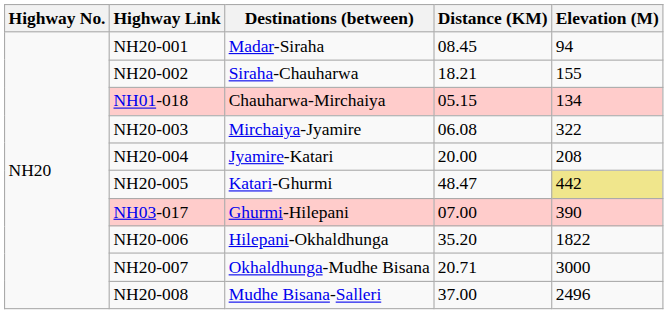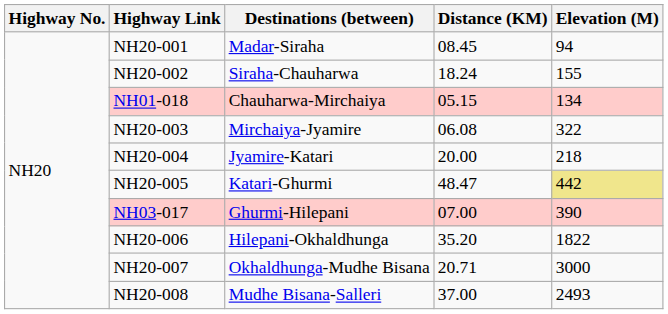NH20-002 | Distance (KM): 18.21 -> 18.24
NH20-004 | Elevation (M): 208 -> 218
NH20-008 | Elevation (M): 2496 -> 2493
